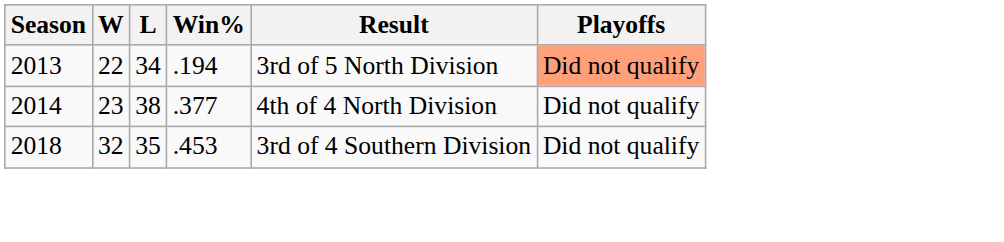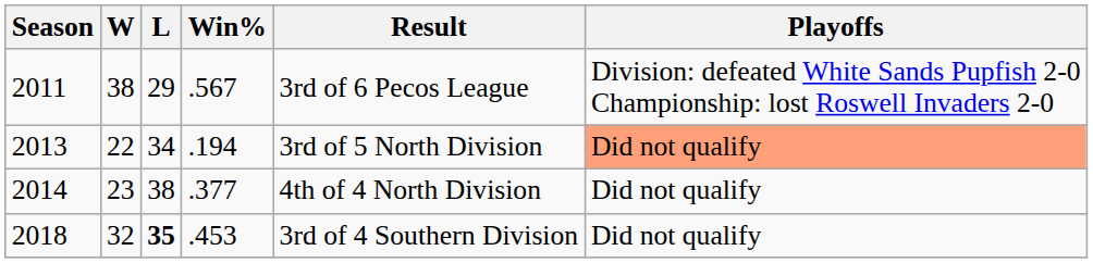+ row: 2011 | 38 | 29 | .567 | 3rd of 6 Pecos League | Division: defeated White Sands Pupfish 2-0 Championship: lost Roswell Invaders 2-0
2018 | L: normal -> bold
